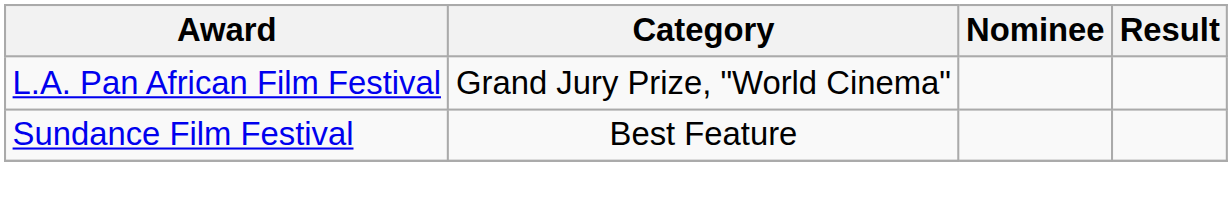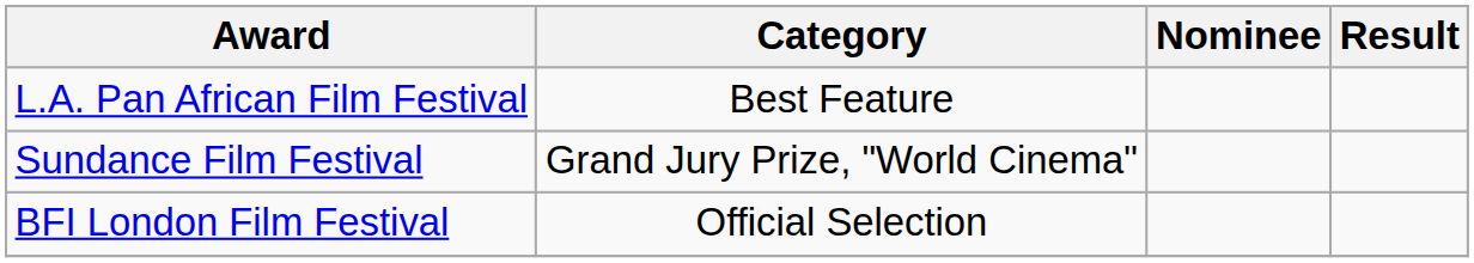L.A. Pan African Film Festival | Category: Grand Jury Prize, "World Cinema" -> Best Feature
Sundance Film Festival | Category: Best Feature -> Grand Jury Prize, "World Cinema"
+ row: BFI London Film Festival | Official Selection
